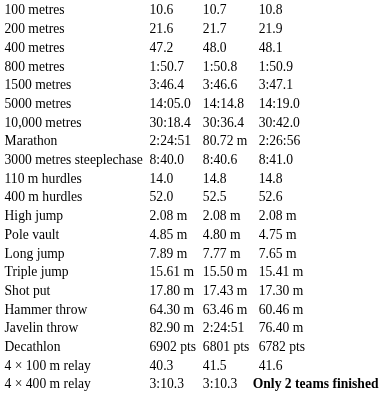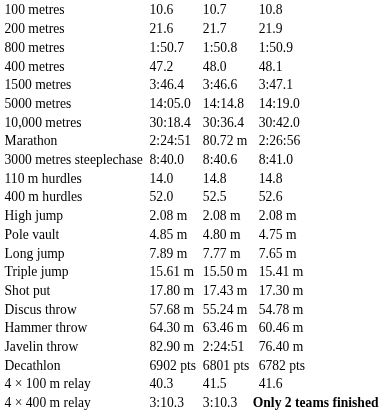rows swapped: 400 metres <-> 800 metres
+ row: Discus throw | 57.68 m | 55.24 m | 54.78 m
